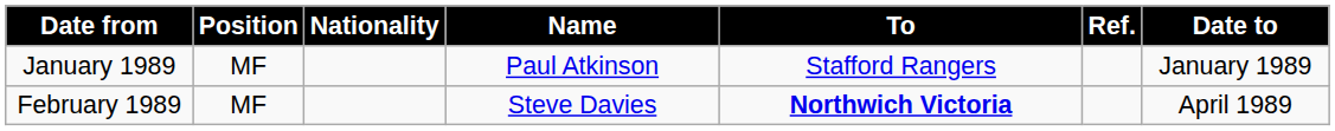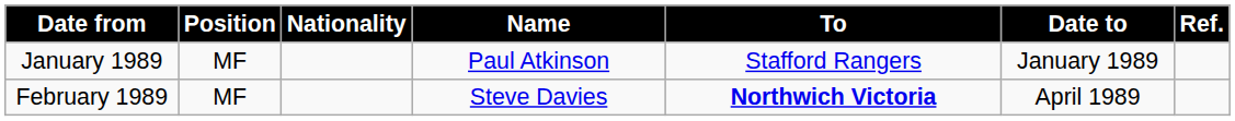columns swapped: Date to <-> Ref.
